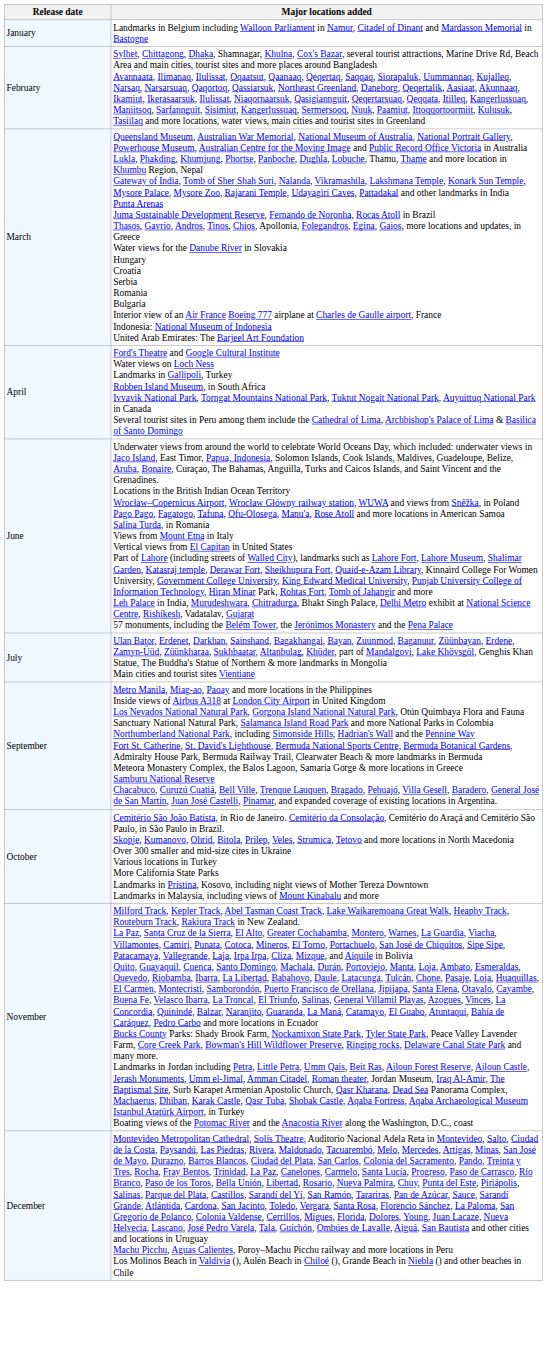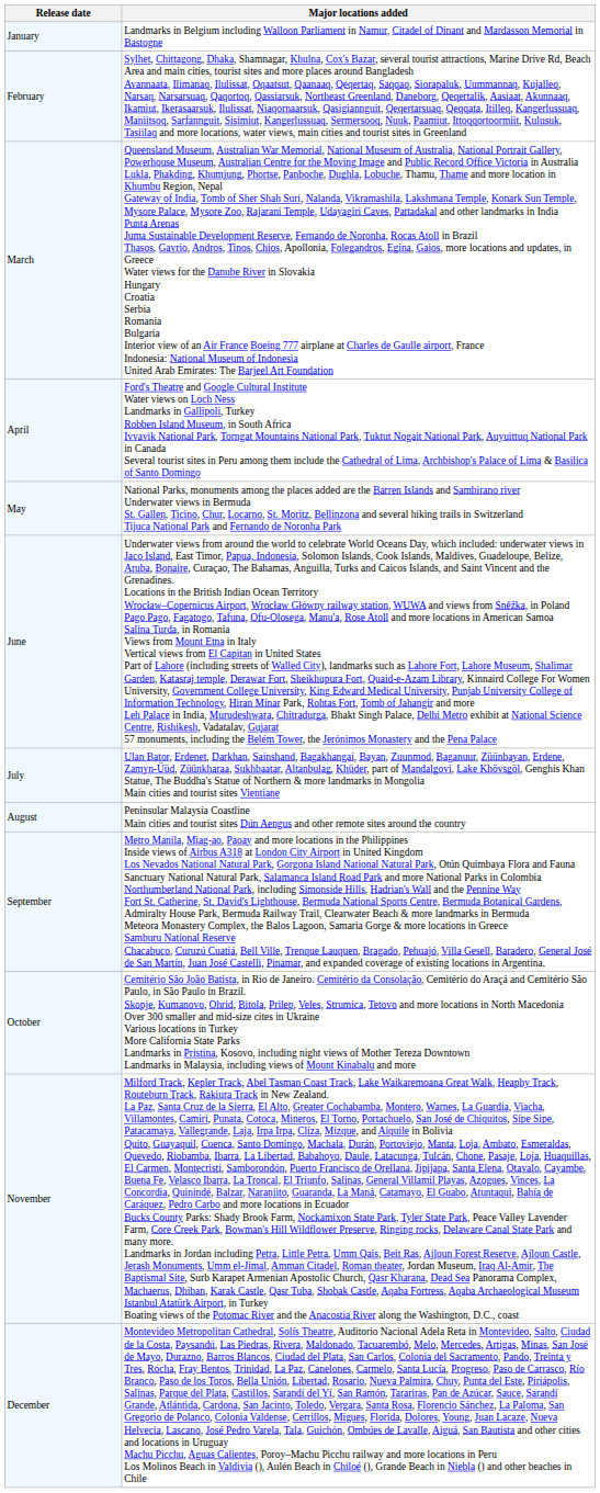+ row: May | National Parks, monuments among the places added are the Barren Islands and Sambirano river Underwater views in Bermuda St. Gallen, Ticino, Chur, Locarno, St. Moritz, Bellinzona and several hiking trails in Switzerland Tijuca National Park and Fernando de Noronha Park
+ row: August | Peninsular Malaysia Coastline Main cities and tourist sites Dún Aengus and other remote sites around the country
